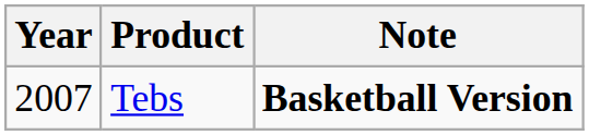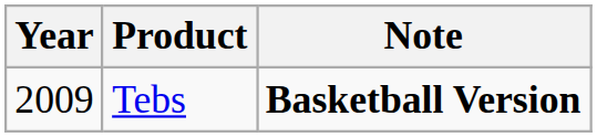Tebs | Year: 2007 -> 2009
